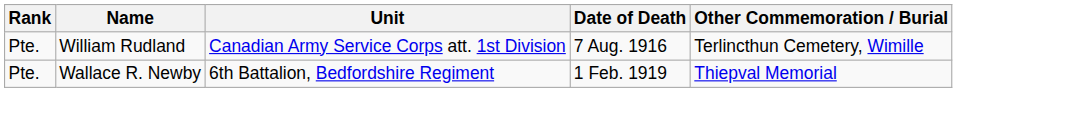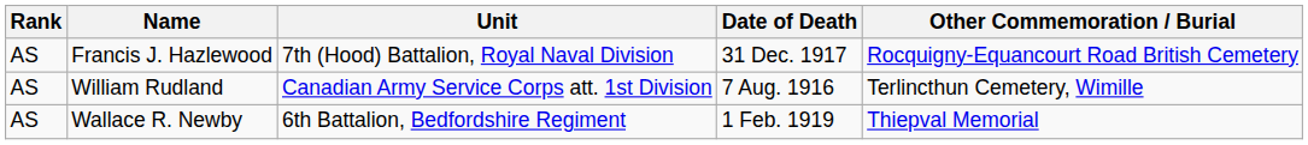+ row: AS | Francis J. Hazlewood | 7th (Hood) Battalion, Royal Naval Division | 31 Dec. 1917 | Rocquigny-Equancourt Road British Cemetery
William Rudland | Rank: Pte. -> AS
Wallace R. Newby | Rank: Pte. -> AS
